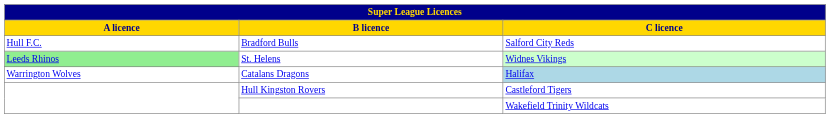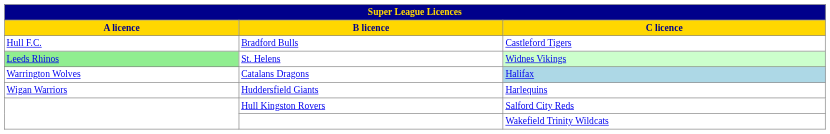Bradford Bulls | C licence: Salford City Reds -> Castleford Tigers
+ row: Wigan Warriors | Huddersfield Giants | Harlequins
Hull Kingston Rovers | C licence: Castleford Tigers -> Salford City Reds
